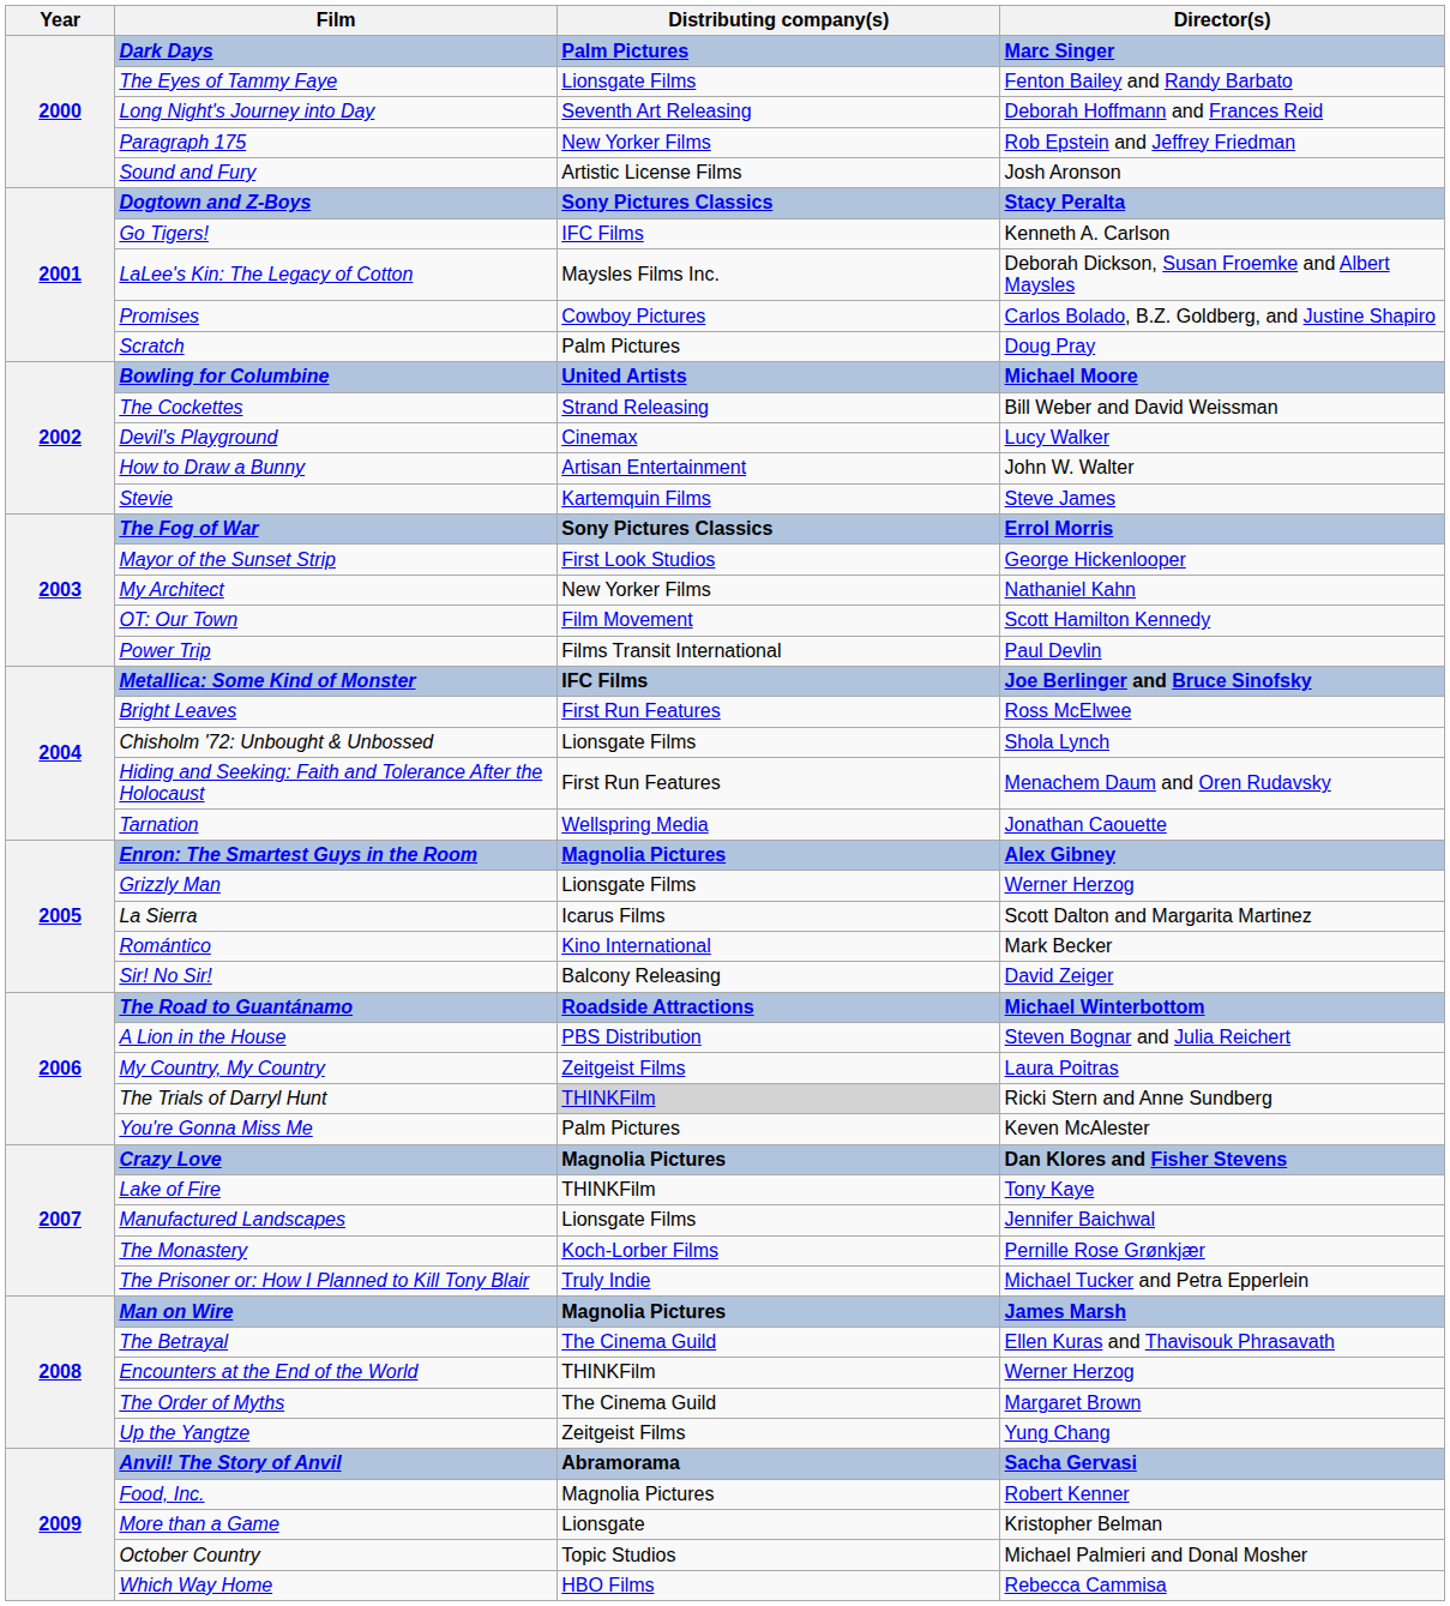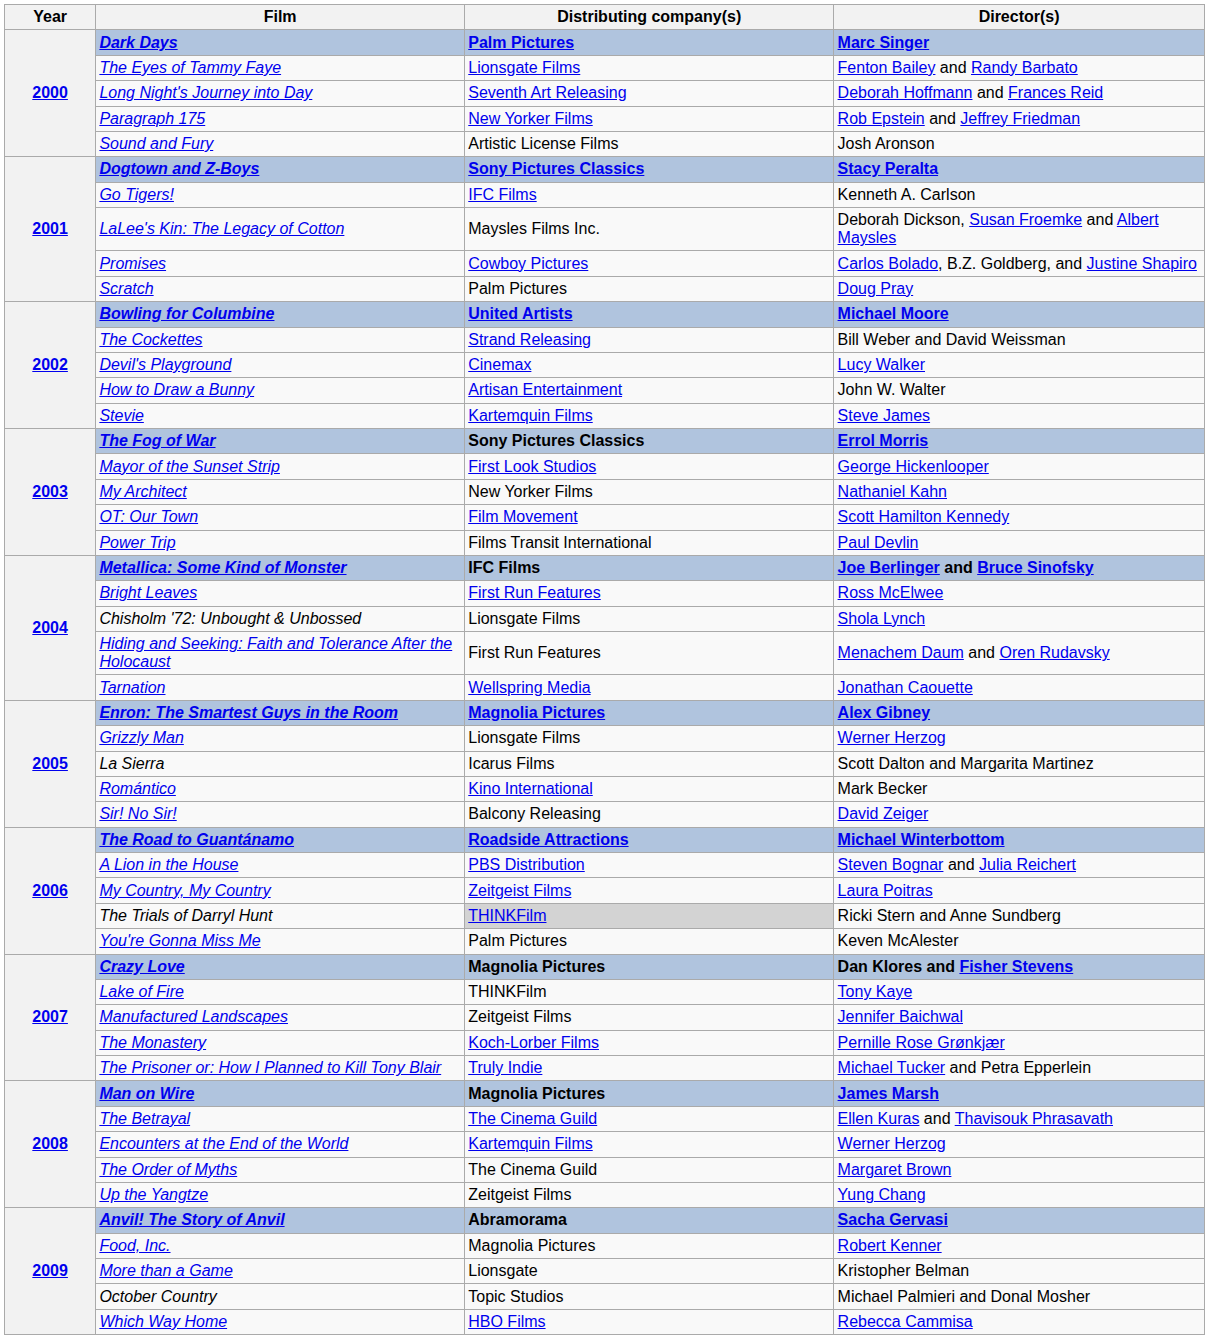Manufactured Landscapes | Distributing company(s): Lionsgate Films -> Zeitgeist Films
Encounters at the End of the World | Distributing company(s): THINKFilm -> Kartemquin Films
